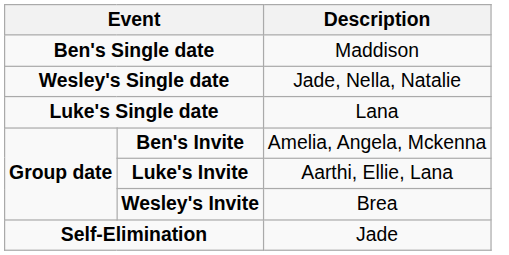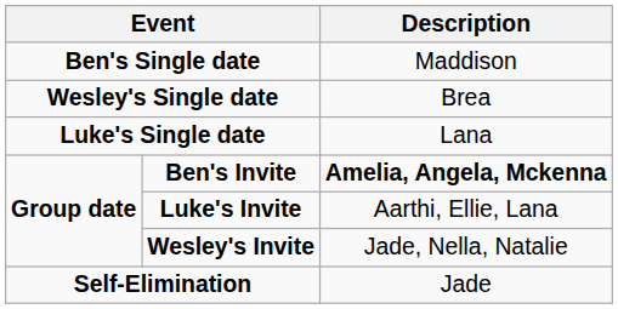Wesley's Single date | Description: Jade, Nella, Natalie -> Brea
Ben's Invite | Description: normal -> bold
Wesley's Invite | Description: Brea -> Jade, Nella, Natalie
